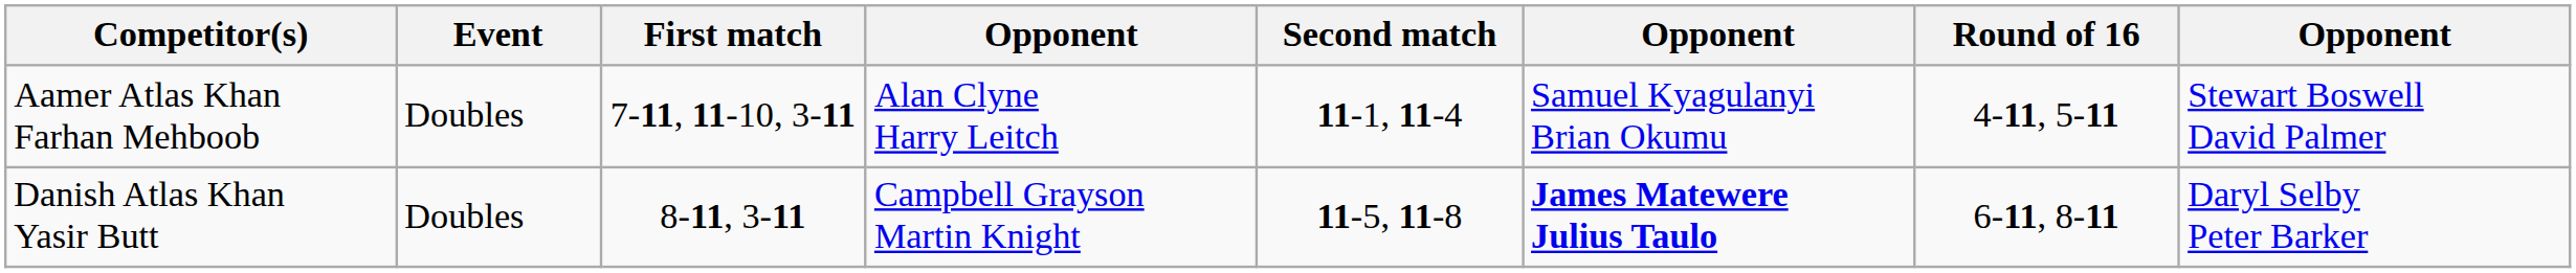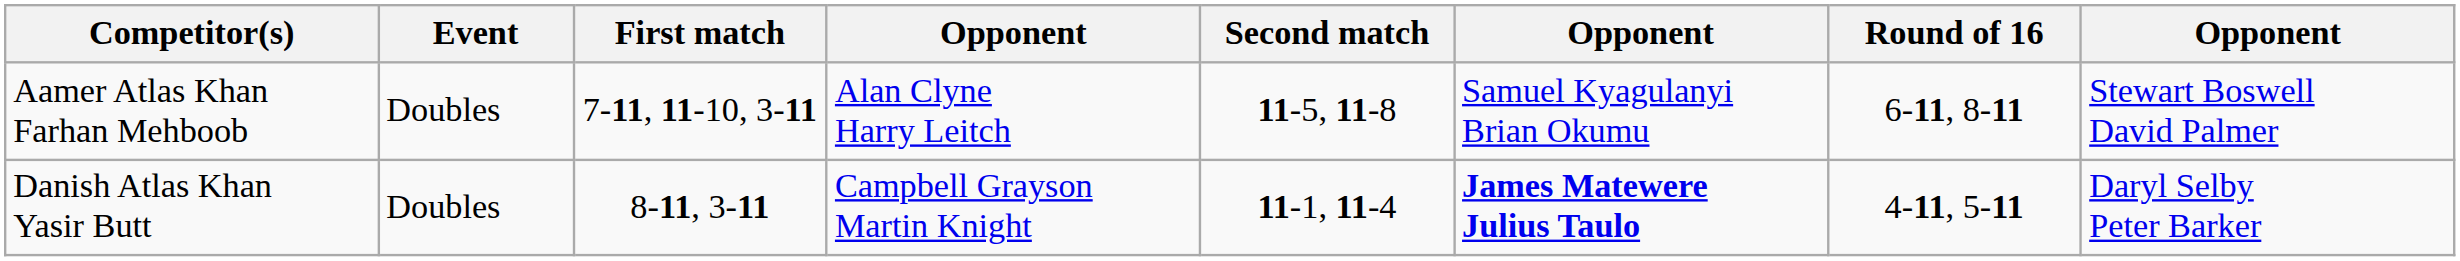Aamer Atlas Khan Farhan Mehboob | Second match: 11-1, 11-4 -> 11-5, 11-8
Aamer Atlas Khan Farhan Mehboob | Round of 16: 4-11, 5-11 -> 6-11, 8-11
Danish Atlas Khan Yasir Butt | Second match: 11-5, 11-8 -> 11-1, 11-4
Danish Atlas Khan Yasir Butt | Round of 16: 6-11, 8-11 -> 4-11, 5-11
